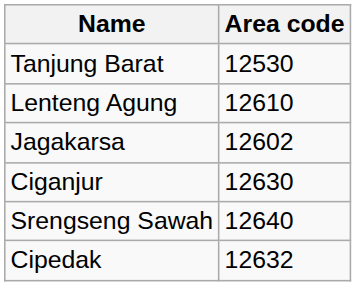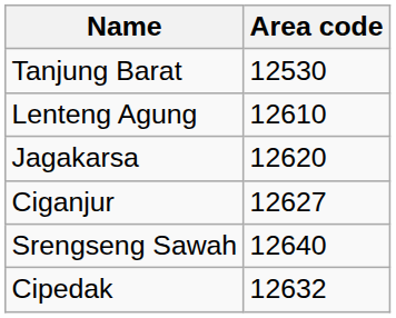Jagakarsa | Area code: 12602 -> 12620
Ciganjur | Area code: 12630 -> 12627
